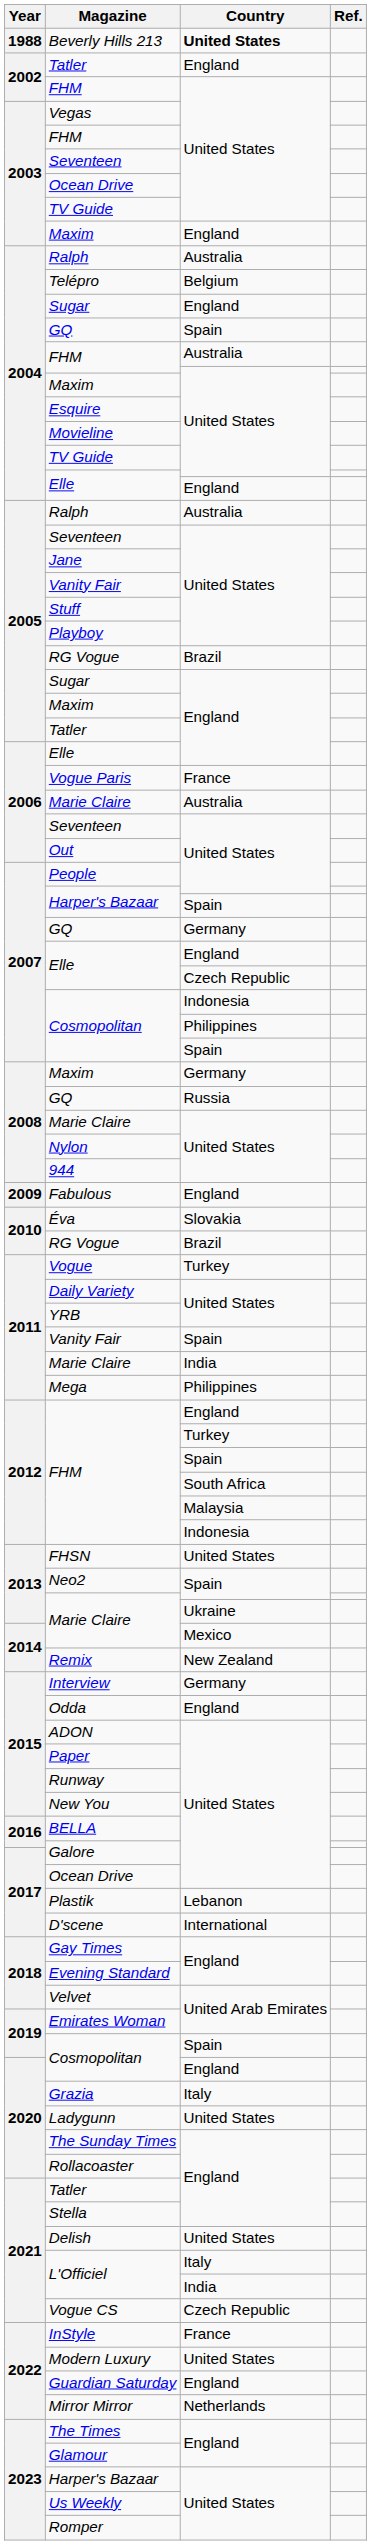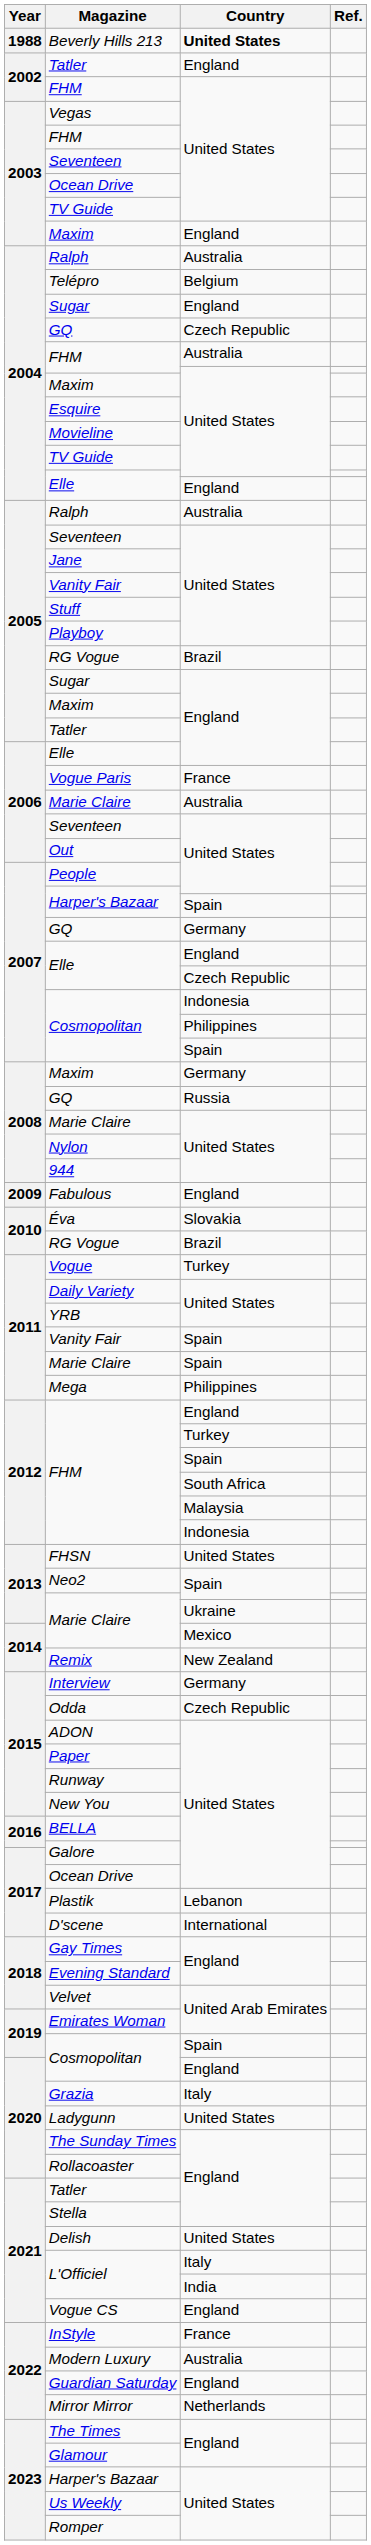2004 / GQ | Country: Spain -> Czech Republic
2011 / Marie Claire | Country: India -> Spain
Odda | Country: England -> Czech Republic
Vogue CS | Country: Czech Republic -> England
Modern Luxury | Country: United States -> Australia
